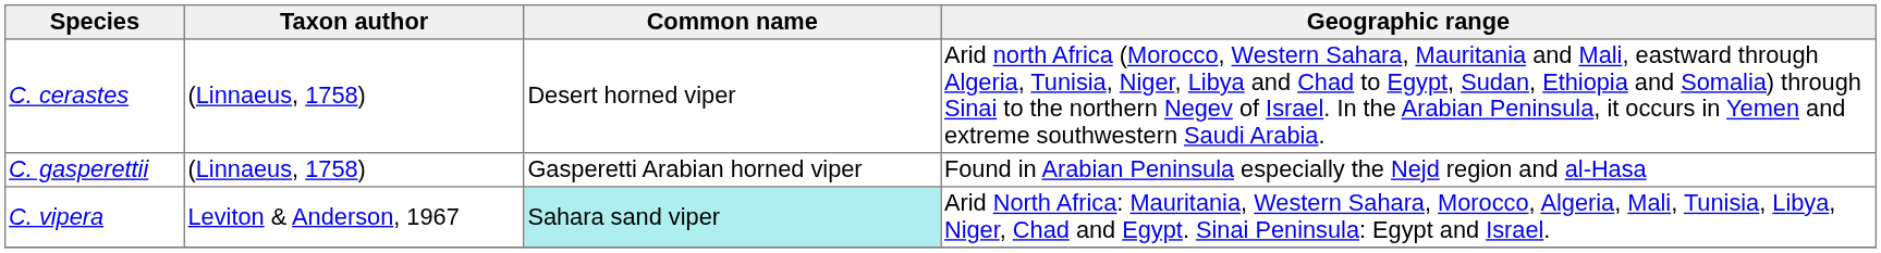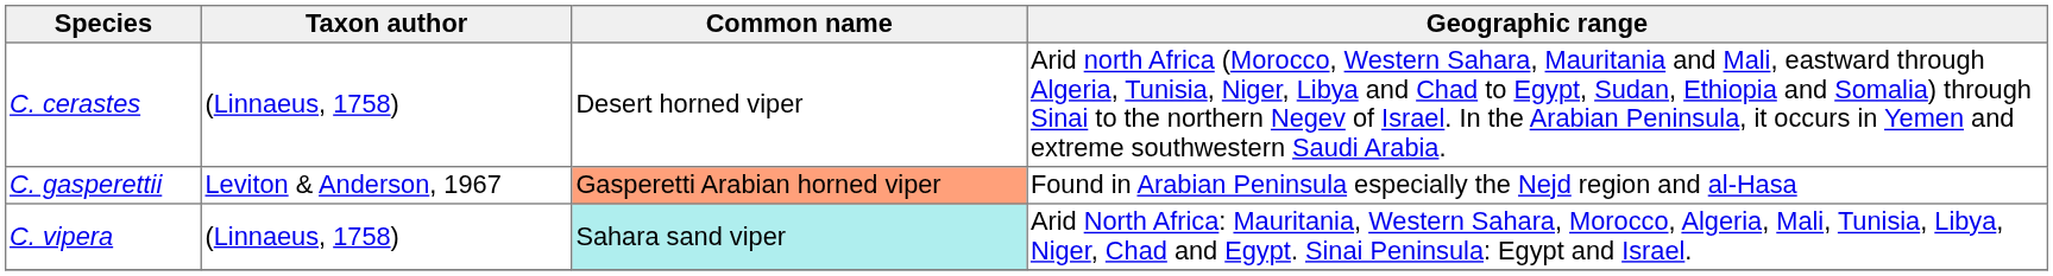C. gasperettii | Taxon author: (Linnaeus, 1758) -> Leviton & Anderson, 1967
C. gasperettii | Common name: no background -> lightsalmon background
C. vipera | Taxon author: Leviton & Anderson, 1967 -> (Linnaeus, 1758)
